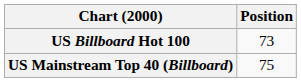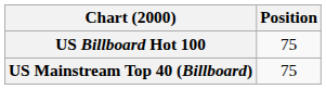US Billboard Hot 100 | Position: 73 -> 75
